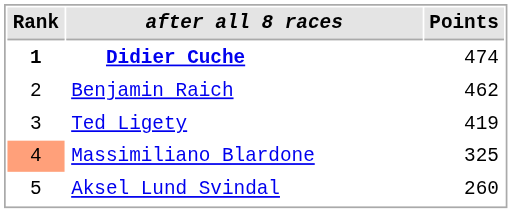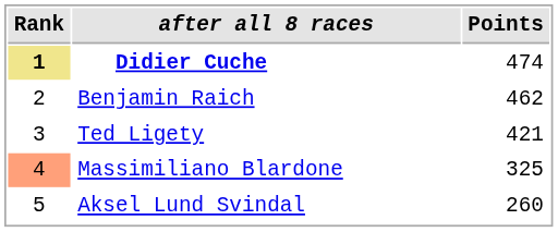Didier Cuche | Rank: no background -> khaki background
Ted Ligety | Points: 419 -> 421
